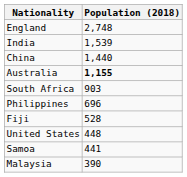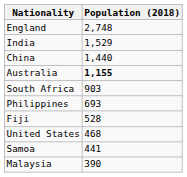India | Population (2018): 1,539 -> 1,529
Philippines | Population (2018): 696 -> 693
United States | Population (2018): 448 -> 468
